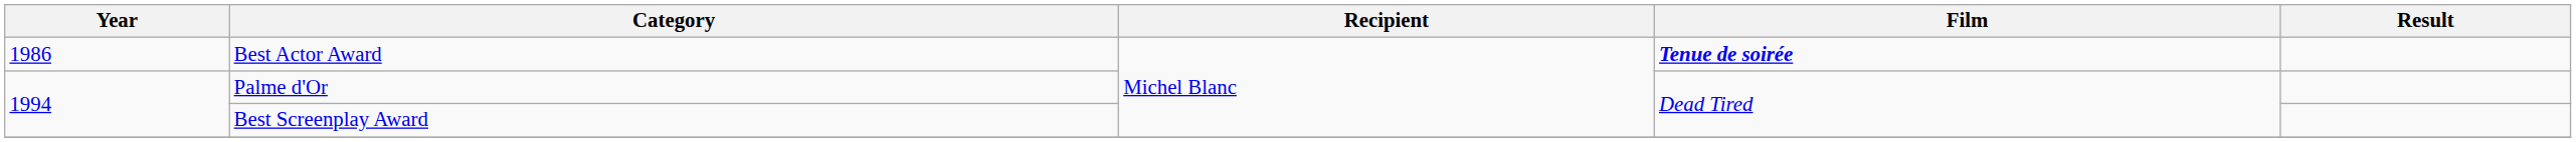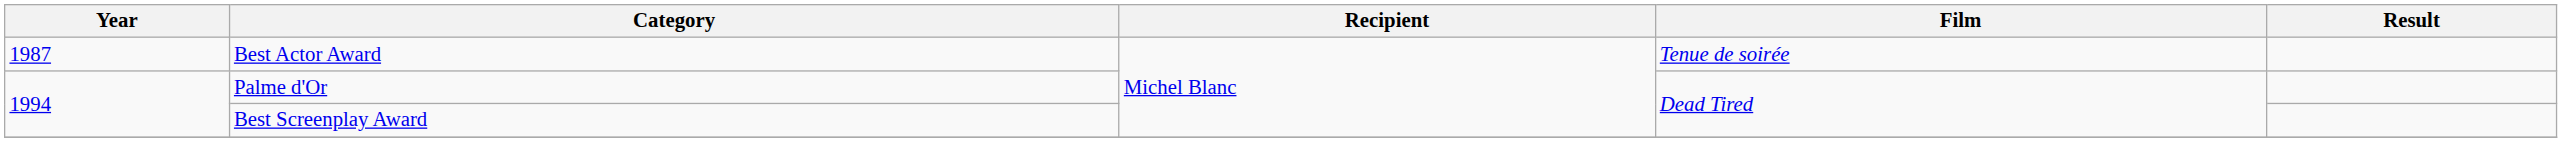Best Actor Award | Year: 1986 -> 1987
Best Actor Award | Film: bold -> normal
